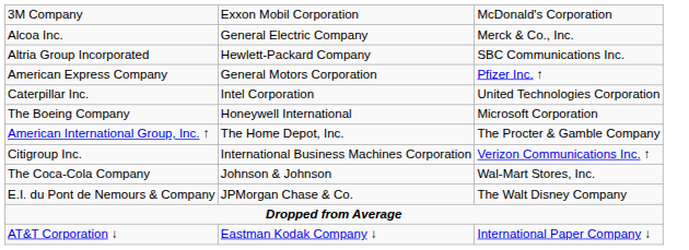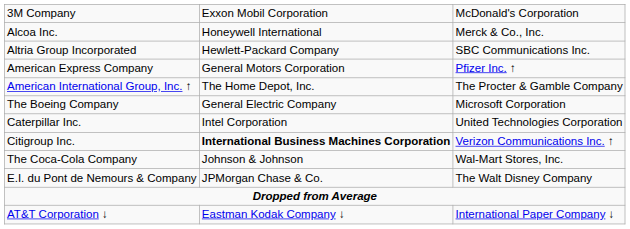Alcoa Inc. | column 2: General Electric Company -> Honeywell International
rows swapped: American International Group, Inc. ↑ <-> Caterpillar Inc.
The Boeing Company | column 2: Honeywell International -> General Electric Company
Citigroup Inc. | column 2: normal -> bold
